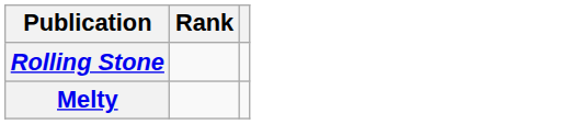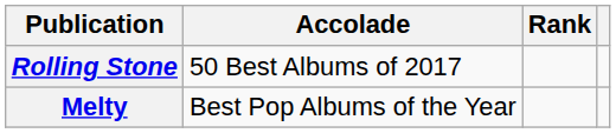+ column: Accolade | 50 Best Albums of 2017 | Best Pop Albums of the Year
